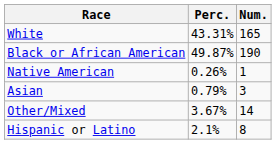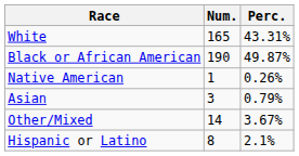columns swapped: Num. <-> Perc.
